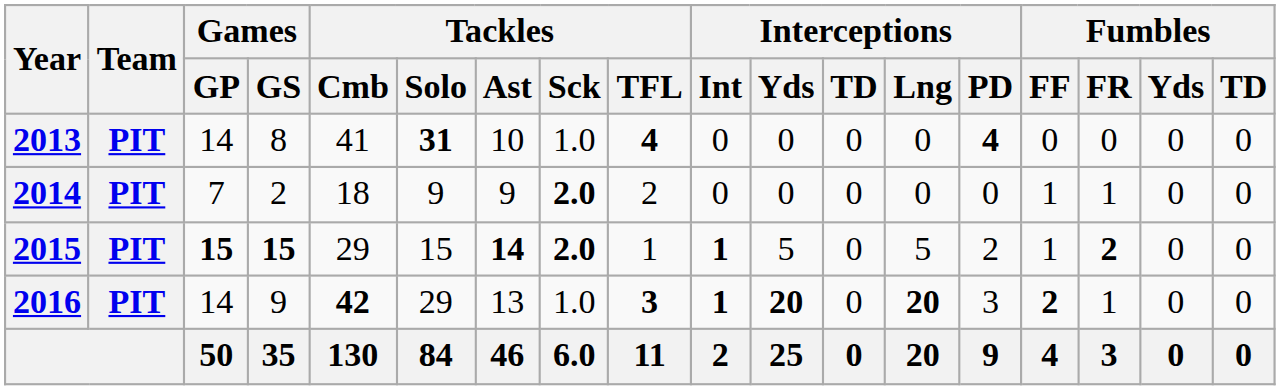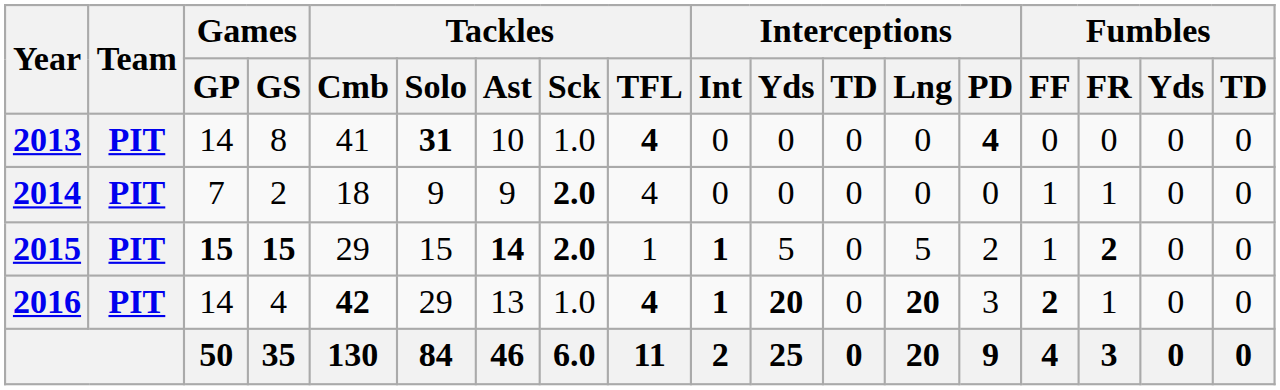2014 | Tackles / TFL: 2 -> 4
2016 | Games / GS: 9 -> 4
2016 | Tackles / TFL: 3 -> 4
